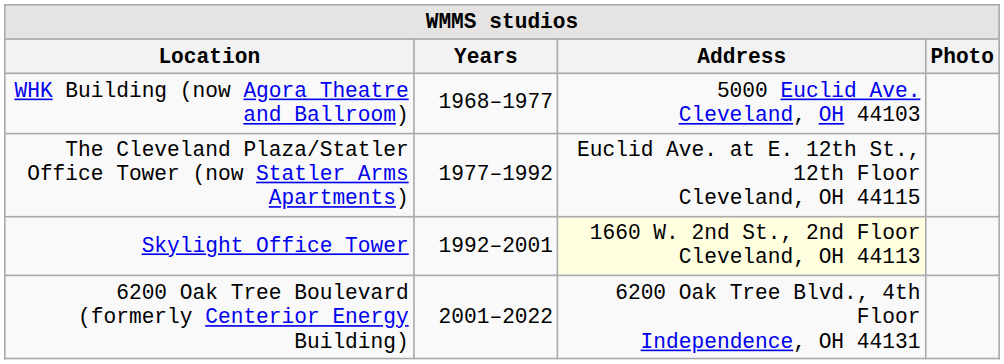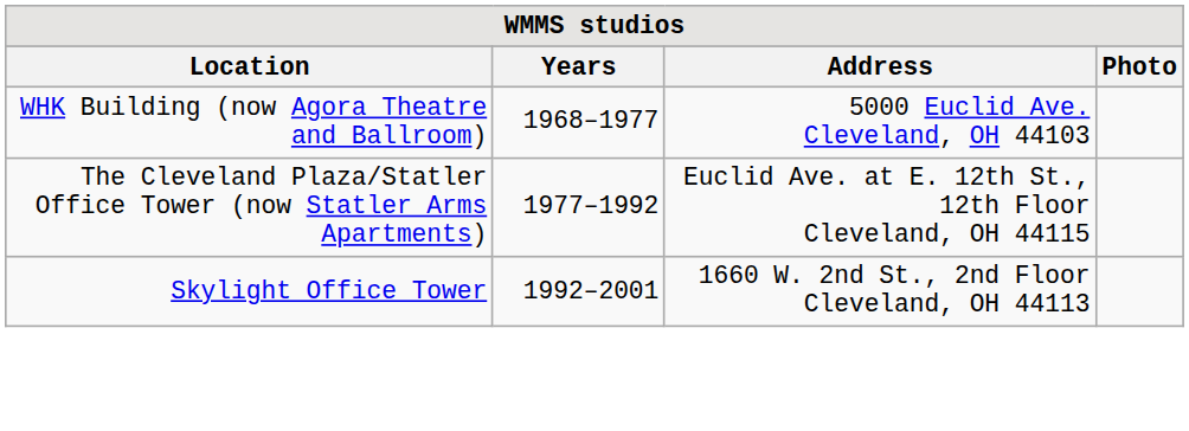Skylight Office Tower | Address: lightyellow background -> no background
- row: 6200 Oak Tree Boulevard (formerly Centerior Energy Building) | 2001–2022 | 6200 Oak Tree Blvd., 4th Floor Independence, OH 44131
